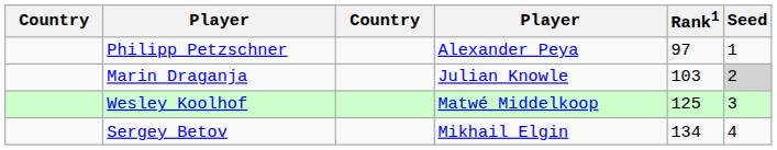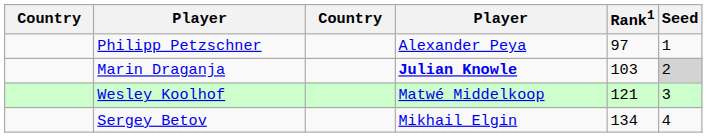Marin Draganja | column 4: normal -> bold
Wesley Koolhof | Rank1: 125 -> 121
